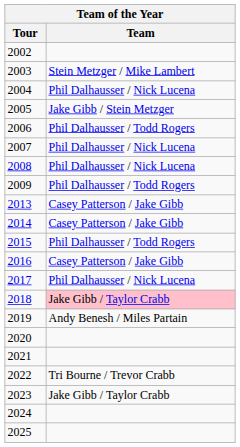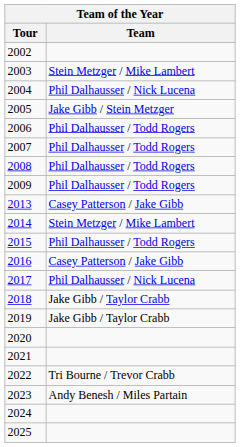2007 | Team: Phil Dalhausser / Nick Lucena -> Phil Dalhausser / Todd Rogers
2008 | Team: Phil Dalhausser / Nick Lucena -> Phil Dalhausser / Todd Rogers
2014 | Team: Casey Patterson / Jake Gibb -> Stein Metzger / Mike Lambert
2018 | Team: pink background -> no background
2019 | Team: Andy Benesh / Miles Partain -> Jake Gibb / Taylor Crabb
2023 | Team: Jake Gibb / Taylor Crabb -> Andy Benesh / Miles Partain
